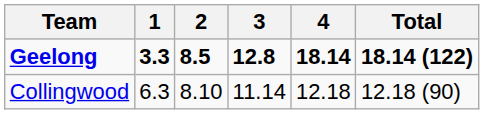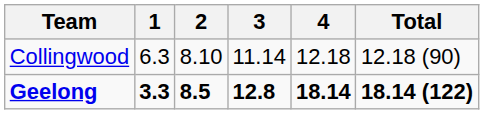rows swapped: Geelong <-> Collingwood
